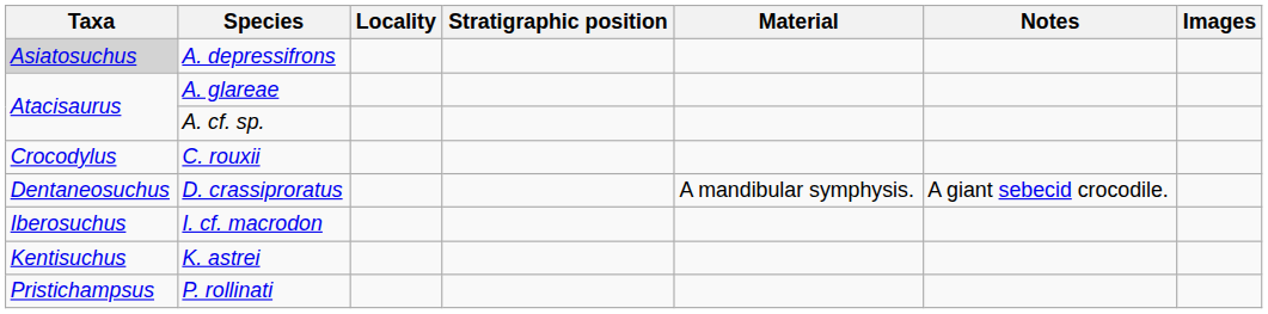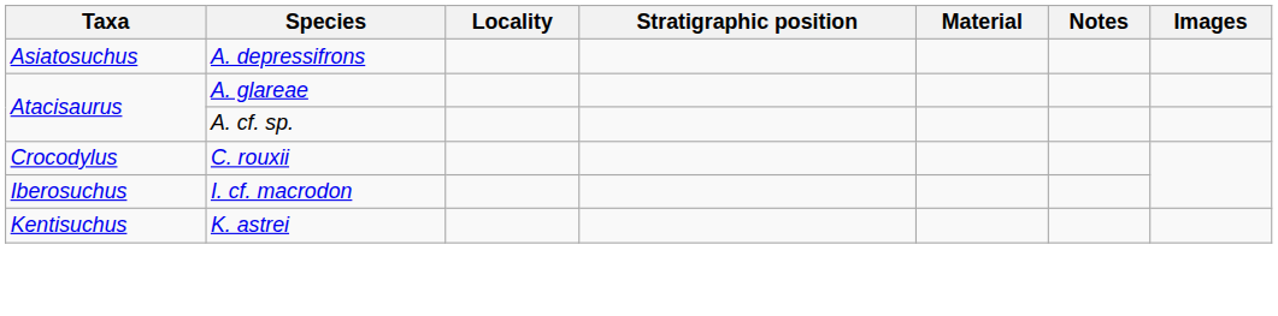A. depressifrons | Taxa: lightgrey background -> no background
- row: Dentaneosuchus | D. crassiproratus | A mandibular symphysis. | A giant sebecid crocodile.
- row: Pristichampsus | P. rollinati
